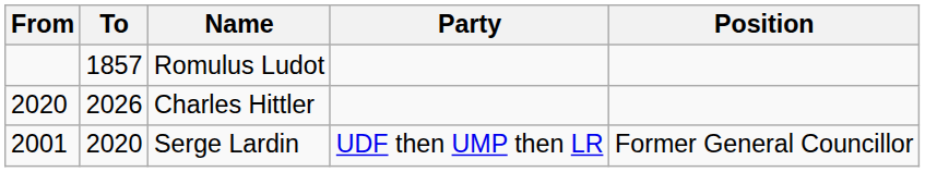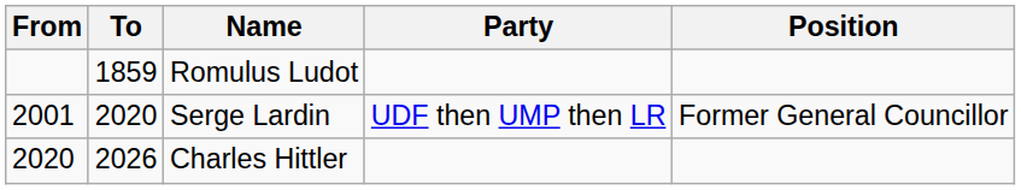Romulus Ludot | To: 1857 -> 1859
rows swapped: Serge Lardin <-> Charles Hittler
